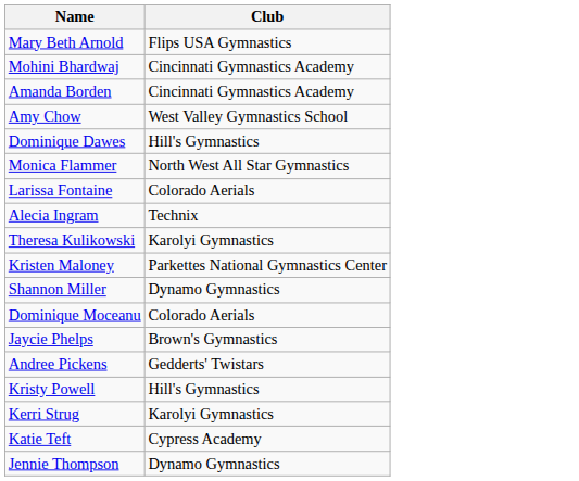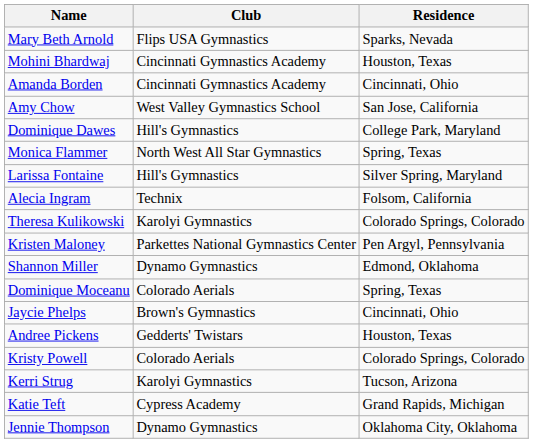+ column: Residence | Sparks, Nevada | Houston, Texas | Cincinnati, Ohio | San Jose, California | College Park, Maryland | Spring, Texas | Silver Spring, Maryland | Folsom, California | Colorado Springs, Colorado | Pen Argyl, Pennsylvania | Edmond, Oklahoma | Spring, Texas | Cincinnati, Ohio | Houston, Texas | Colorado Springs, Colorado | Tucson, Arizona | Grand Rapids, Michigan | Oklahoma City, Oklahoma
Larissa Fontaine | Club: Colorado Aerials -> Hill's Gymnastics
Kristy Powell | Club: Hill's Gymnastics -> Colorado Aerials
